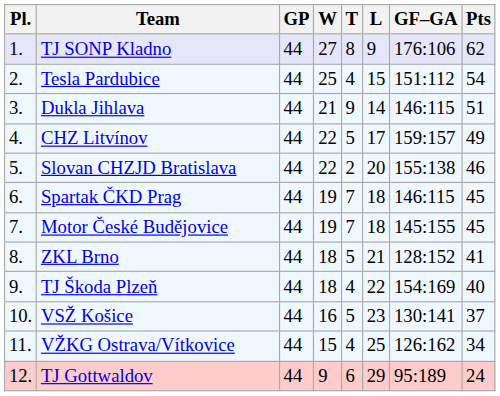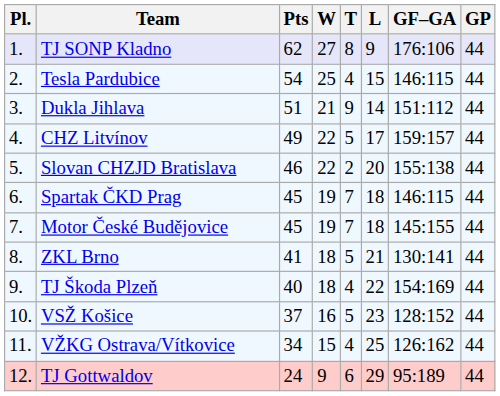columns swapped: GP <-> Pts
Tesla Pardubice | GF–GA: 151:112 -> 146:115
Dukla Jihlava | GF–GA: 146:115 -> 151:112
ZKL Brno | GF–GA: 128:152 -> 130:141
VSŽ Košice | GF–GA: 130:141 -> 128:152
